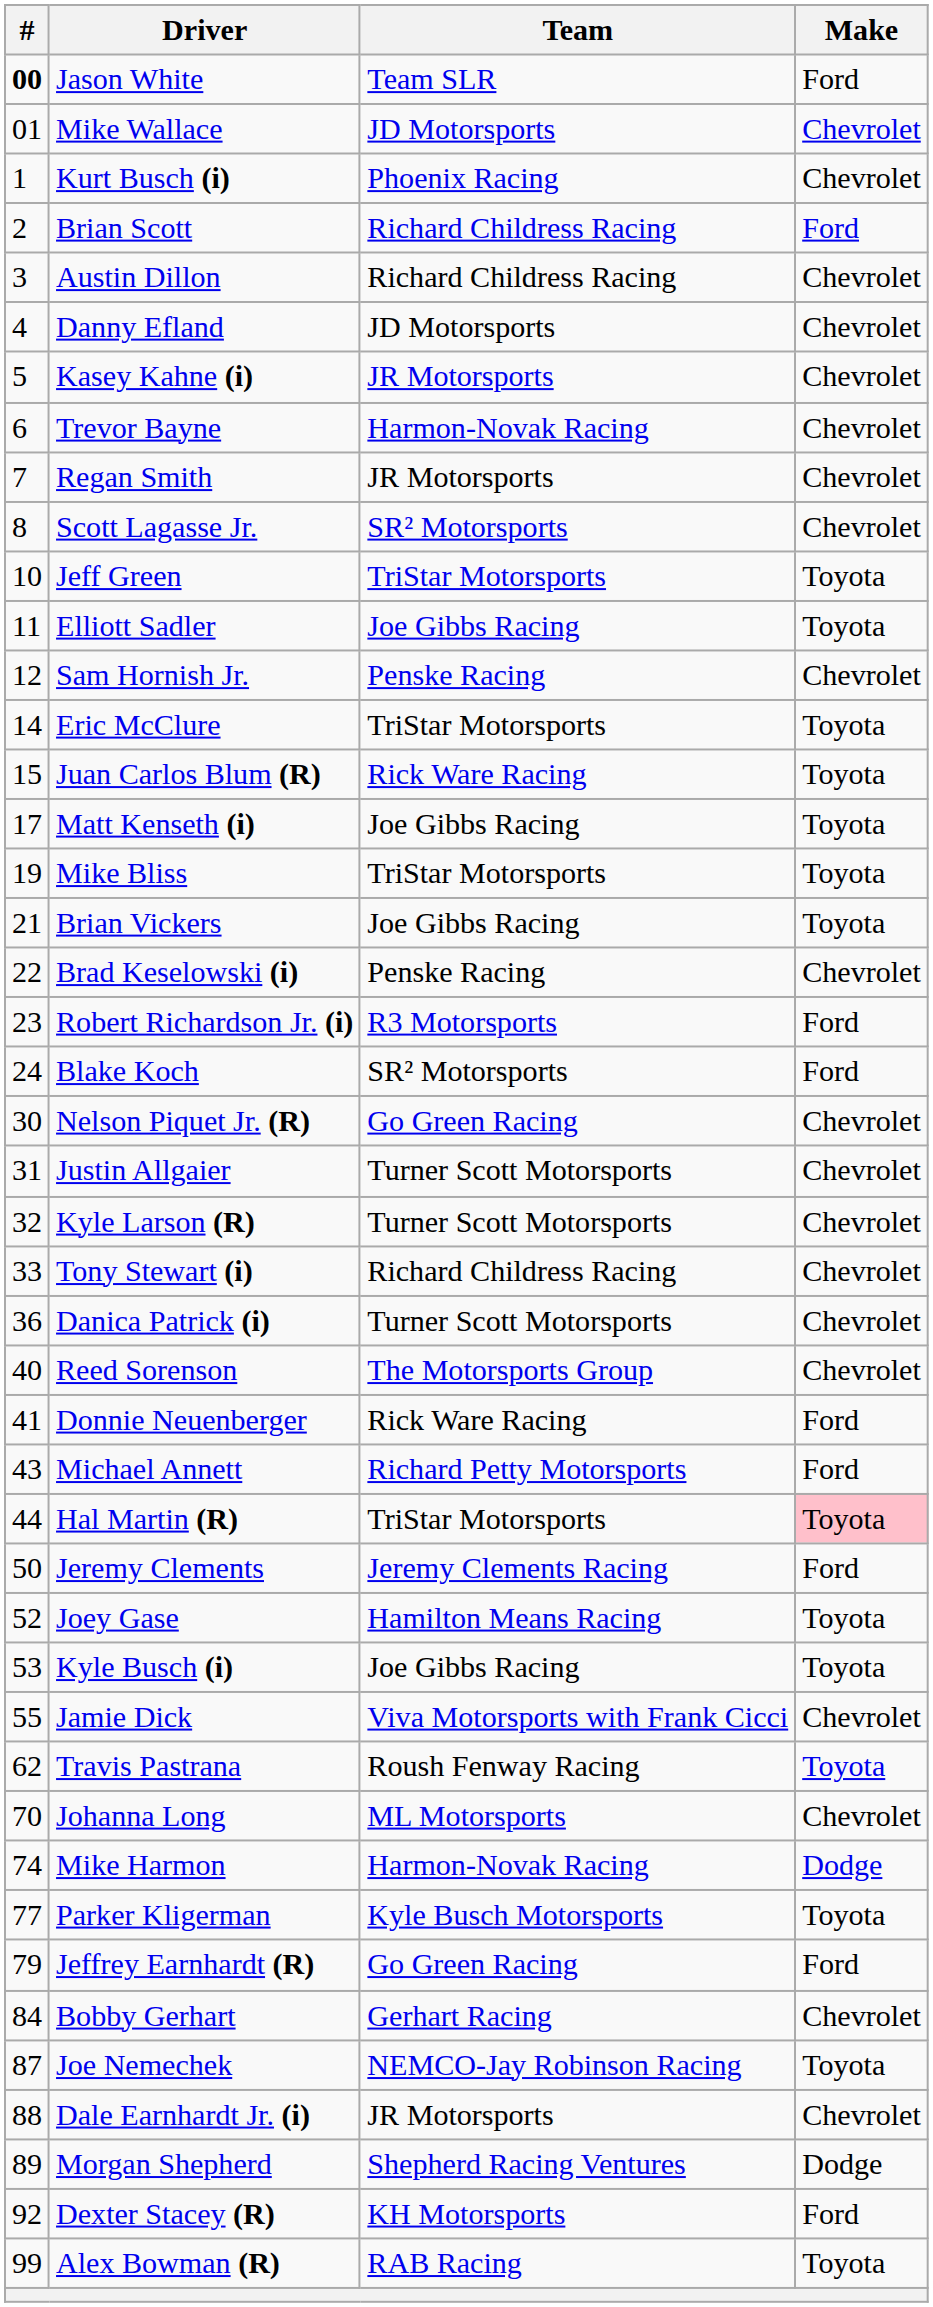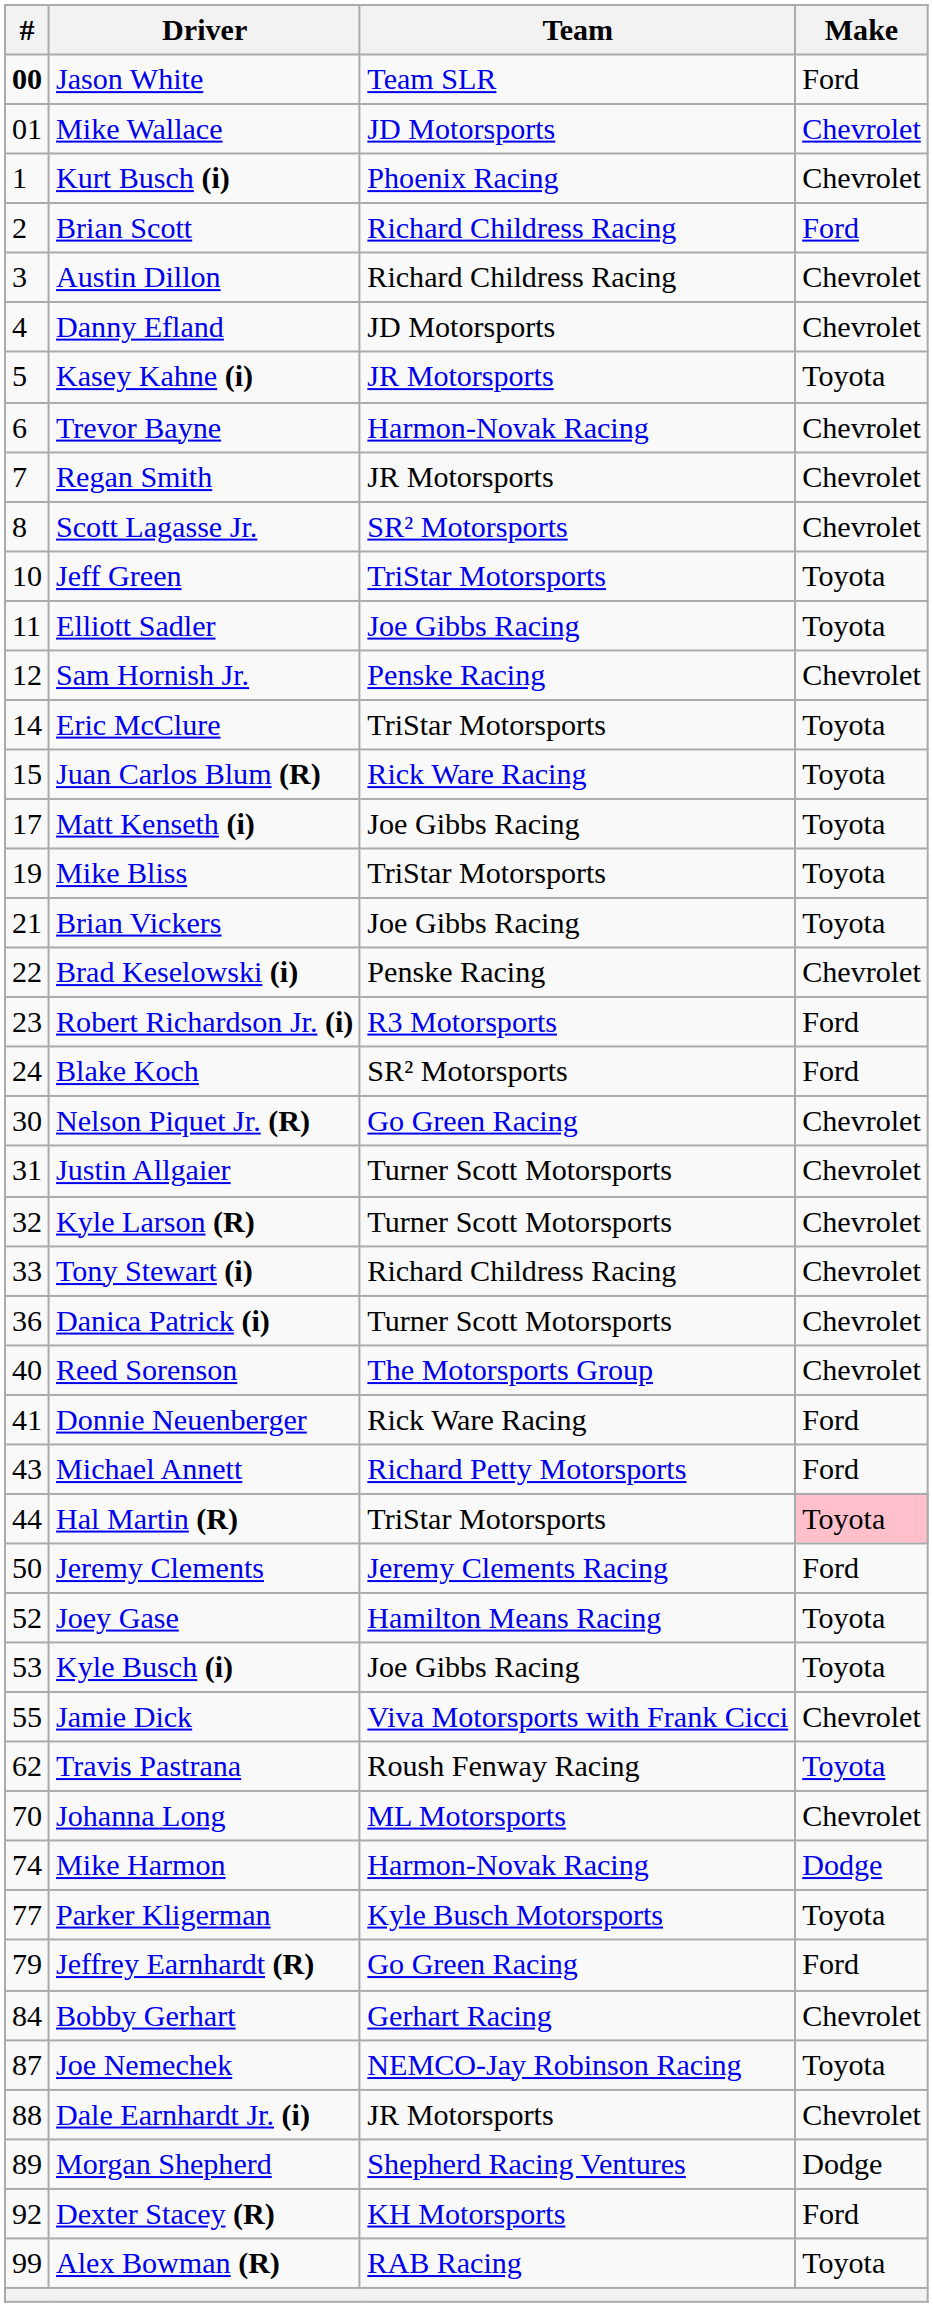Kasey Kahne (i) | Make: Chevrolet -> Toyota
